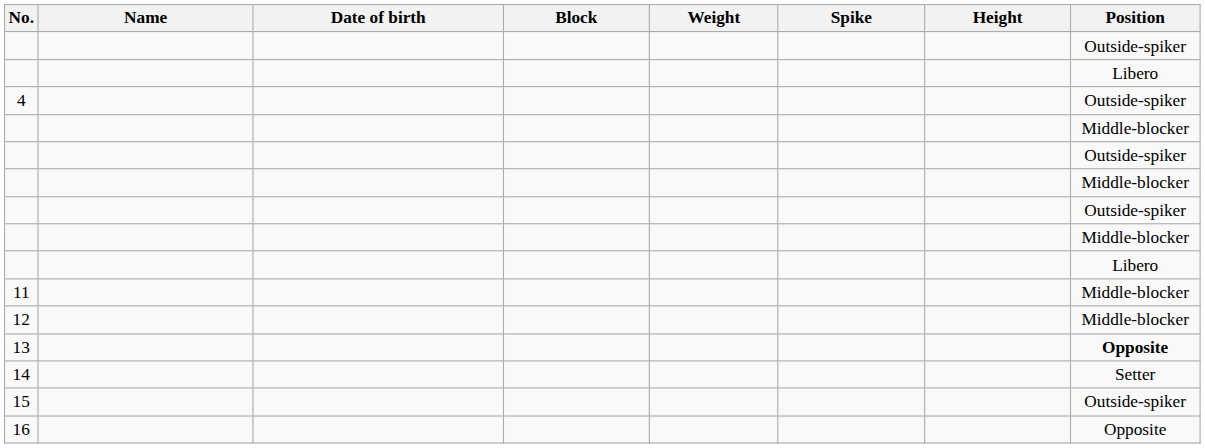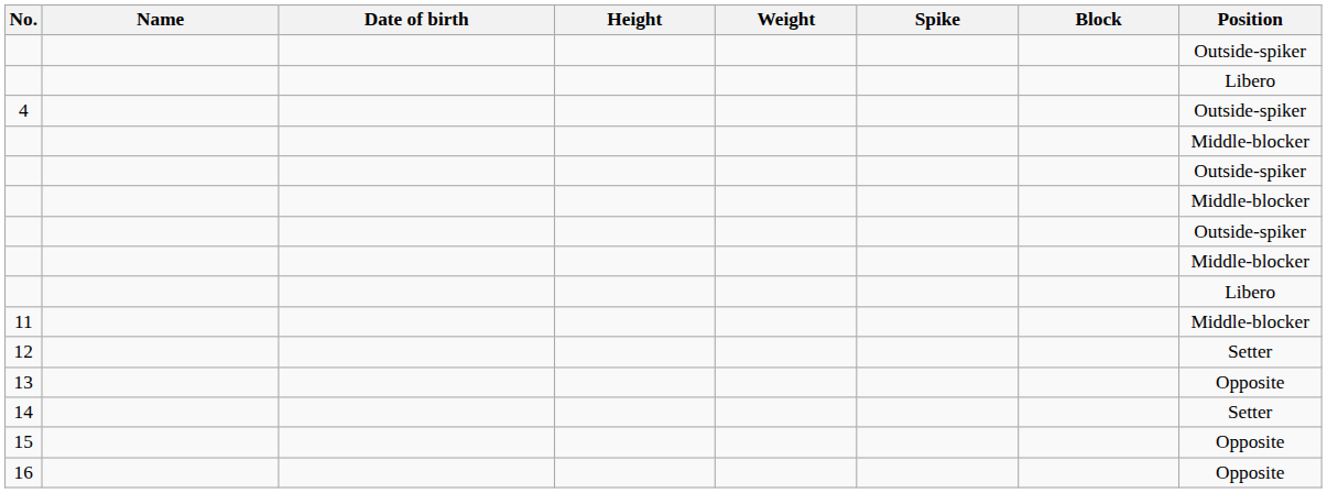columns swapped: Height <-> Block
12 | Position: Middle-blocker -> Setter
13 | Position: bold -> normal
15 | Position: Outside-spiker -> Opposite
